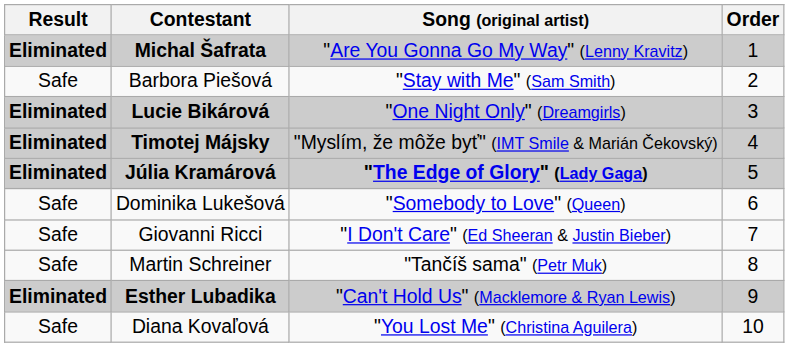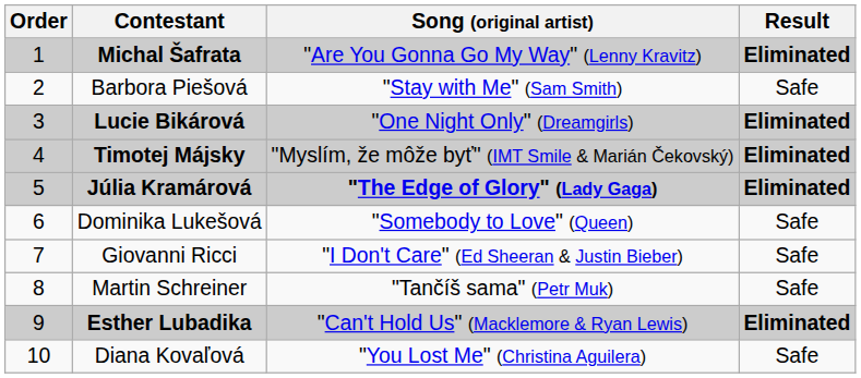columns swapped: Order <-> Result
